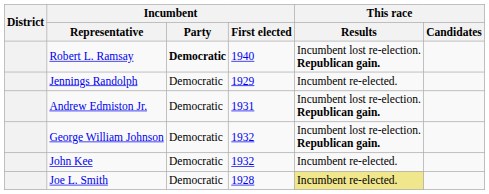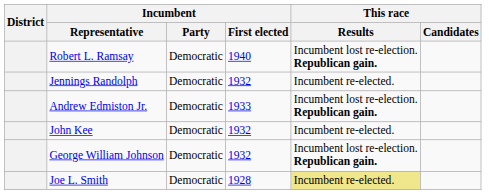Robert L. Ramsay | Incumbent / Party: bold -> normal
Jennings Randolph | Incumbent / First elected: 1929 -> 1932
Andrew Edmiston Jr. | Incumbent / First elected: 1931 -> 1933
rows swapped: George William Johnson <-> John Kee
